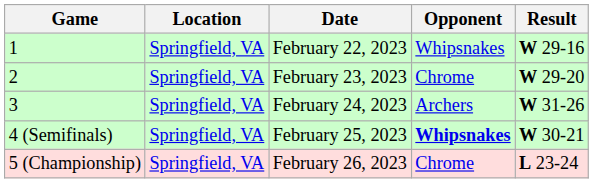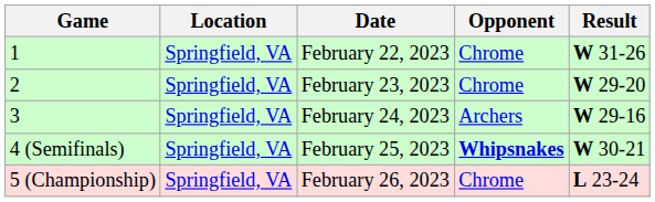February 22, 2023 | Opponent: Whipsnakes -> Chrome
February 22, 2023 | Result: W 29-16 -> W 31-26
February 24, 2023 | Result: W 31-26 -> W 29-16
